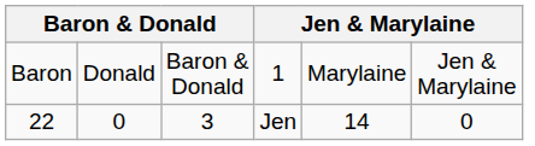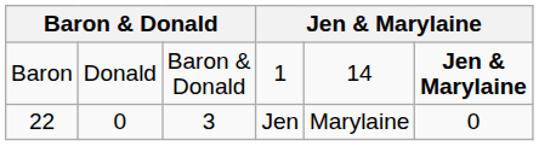Baron | column 5: Marylaine -> 14
Baron | column 6: normal -> bold
22 | column 5: 14 -> Marylaine
